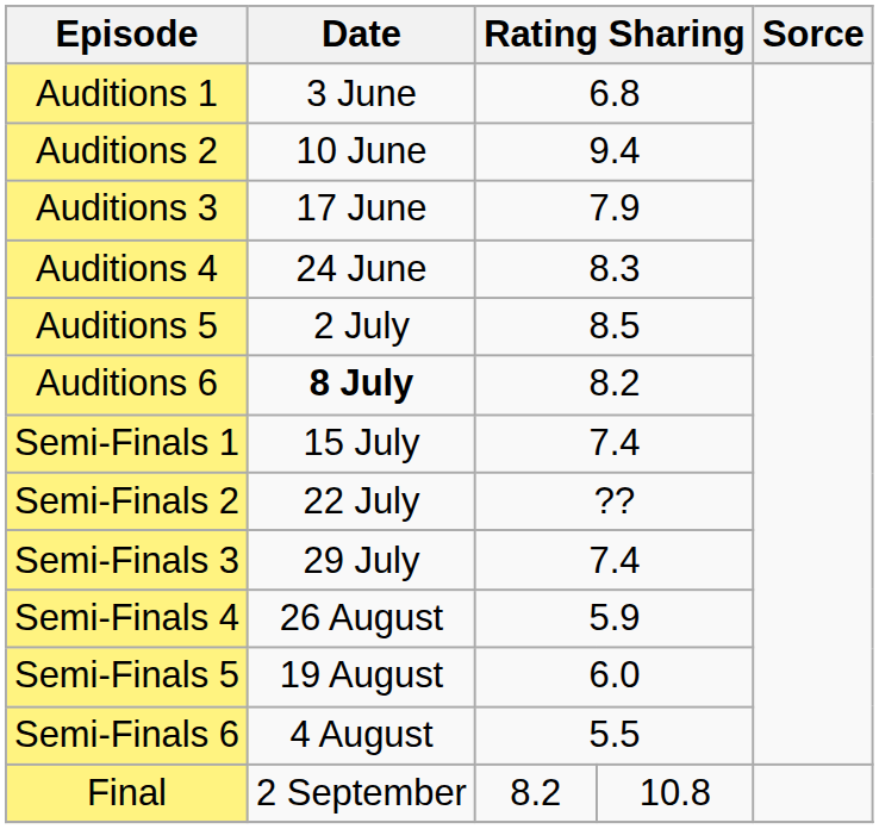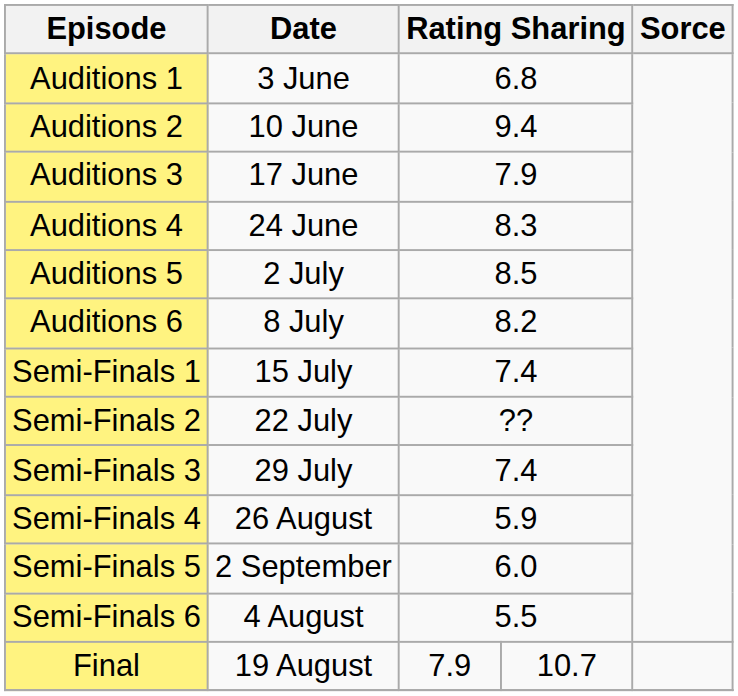Auditions 6 | Date: bold -> normal
Semi-Finals 5 | Date: 19 August -> 2 September
Final | Date: 2 September -> 19 August
Final | column 3: 8.2 -> 7.9
Final | column 4: 10.8 -> 10.7
